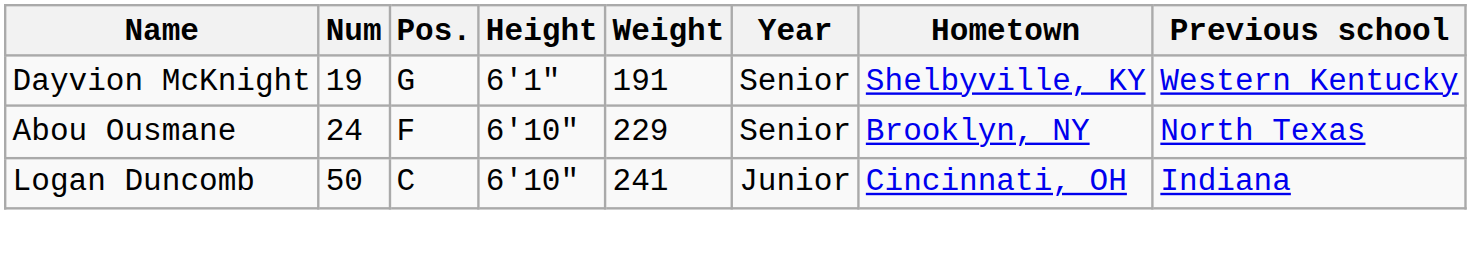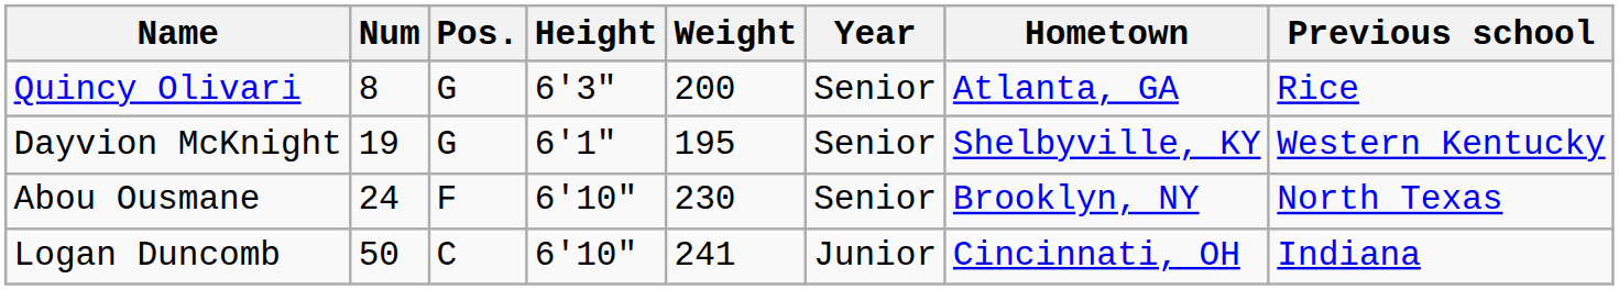+ row: Quincy Olivari | 8 | G | 6'3" | 200 | Senior | Atlanta, GA | Rice
Dayvion McKnight | Weight: 191 -> 195
Abou Ousmane | Weight: 229 -> 230
